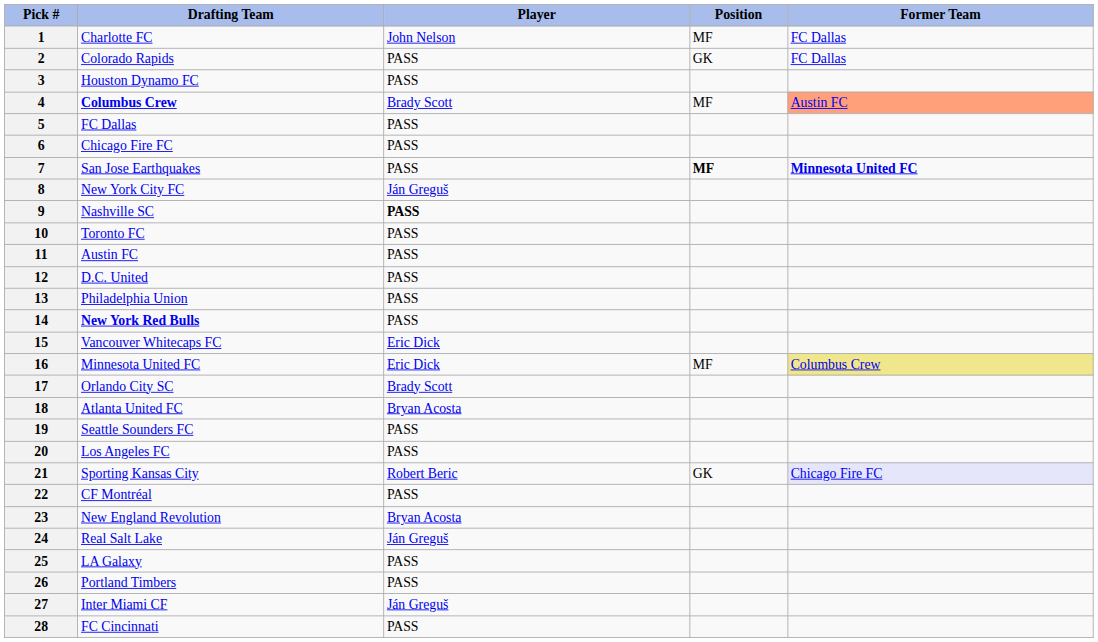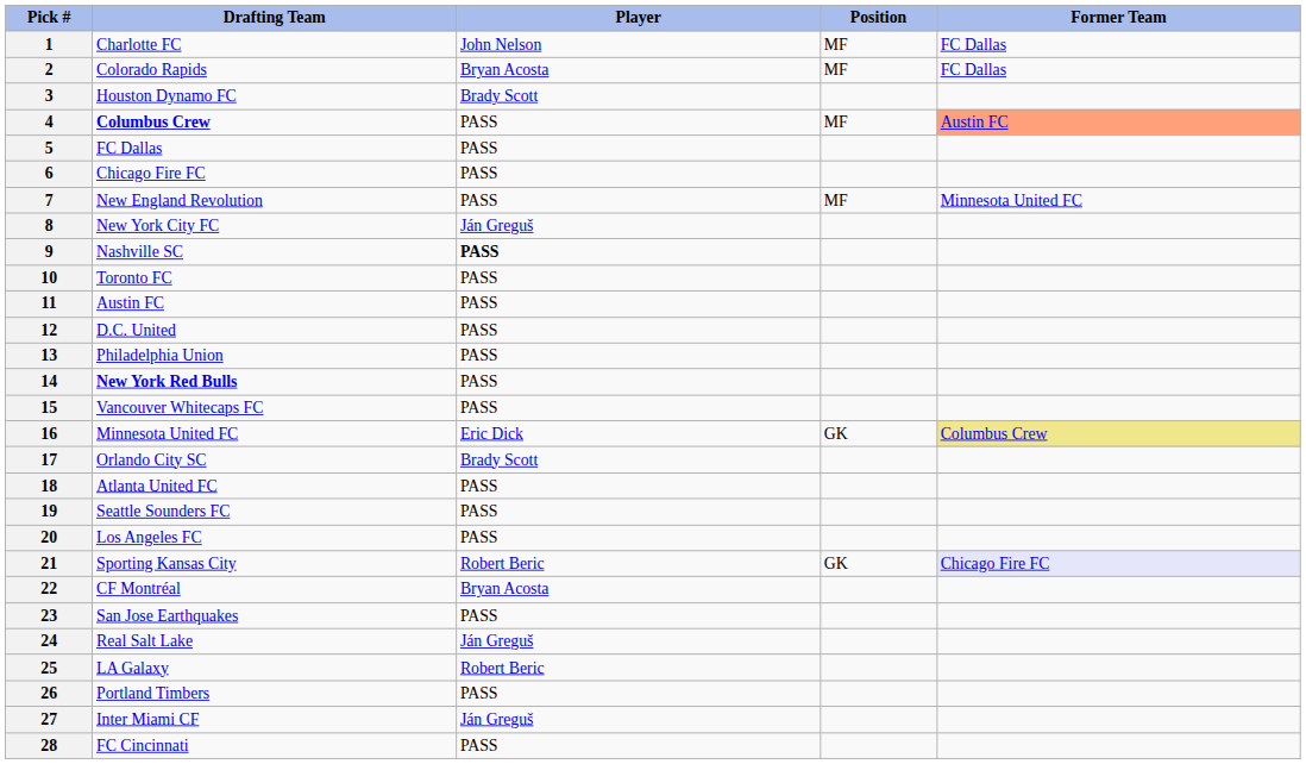2 | Player: PASS -> Bryan Acosta
2 | Position: GK -> MF
3 | Player: PASS -> Brady Scott
4 | Player: Brady Scott -> PASS
7 | Drafting Team: San Jose Earthquakes -> New England Revolution
7 | Position: bold -> normal
7 | Former Team: bold -> normal
15 | Player: Eric Dick -> PASS
16 | Position: MF -> GK
18 | Player: Bryan Acosta -> PASS
22 | Player: PASS -> Bryan Acosta
23 | Drafting Team: New England Revolution -> San Jose Earthquakes
23 | Player: Bryan Acosta -> PASS
25 | Player: PASS -> Robert Beric
